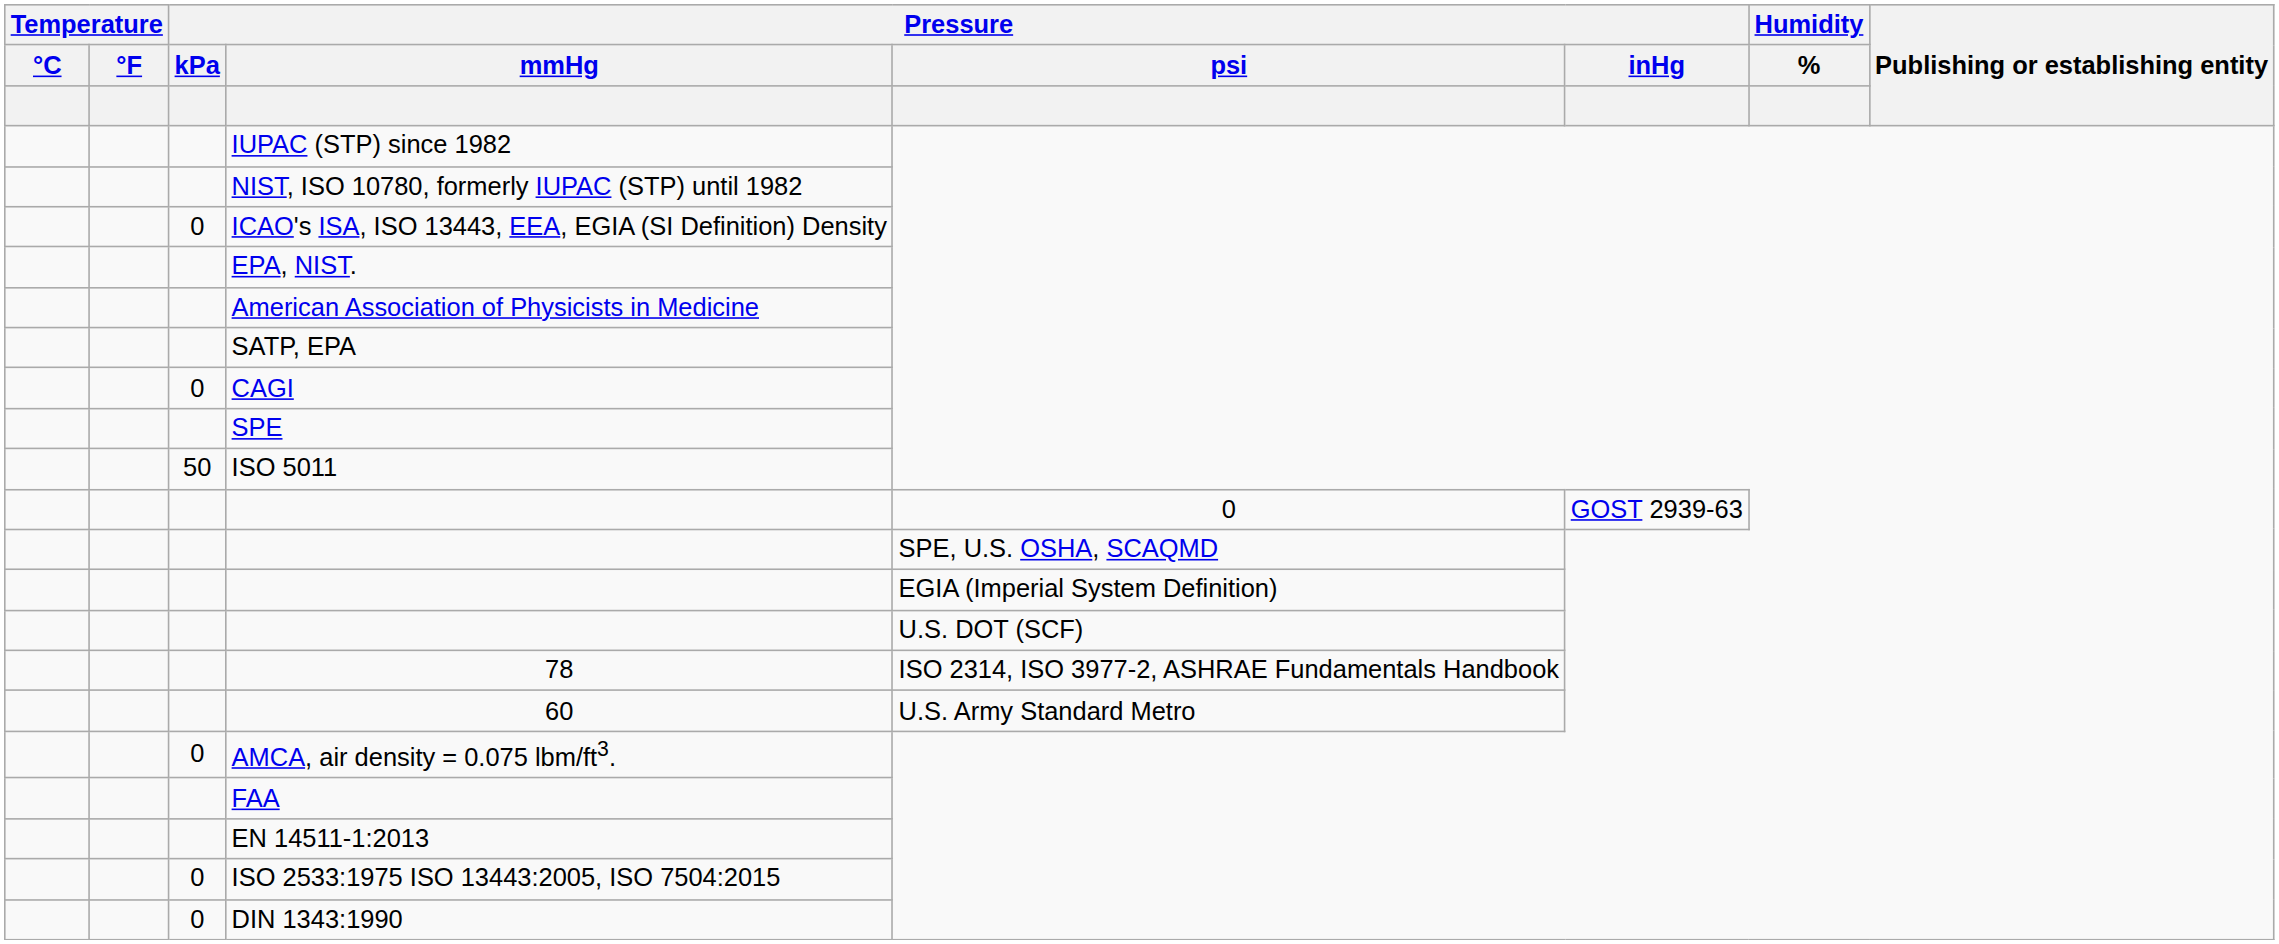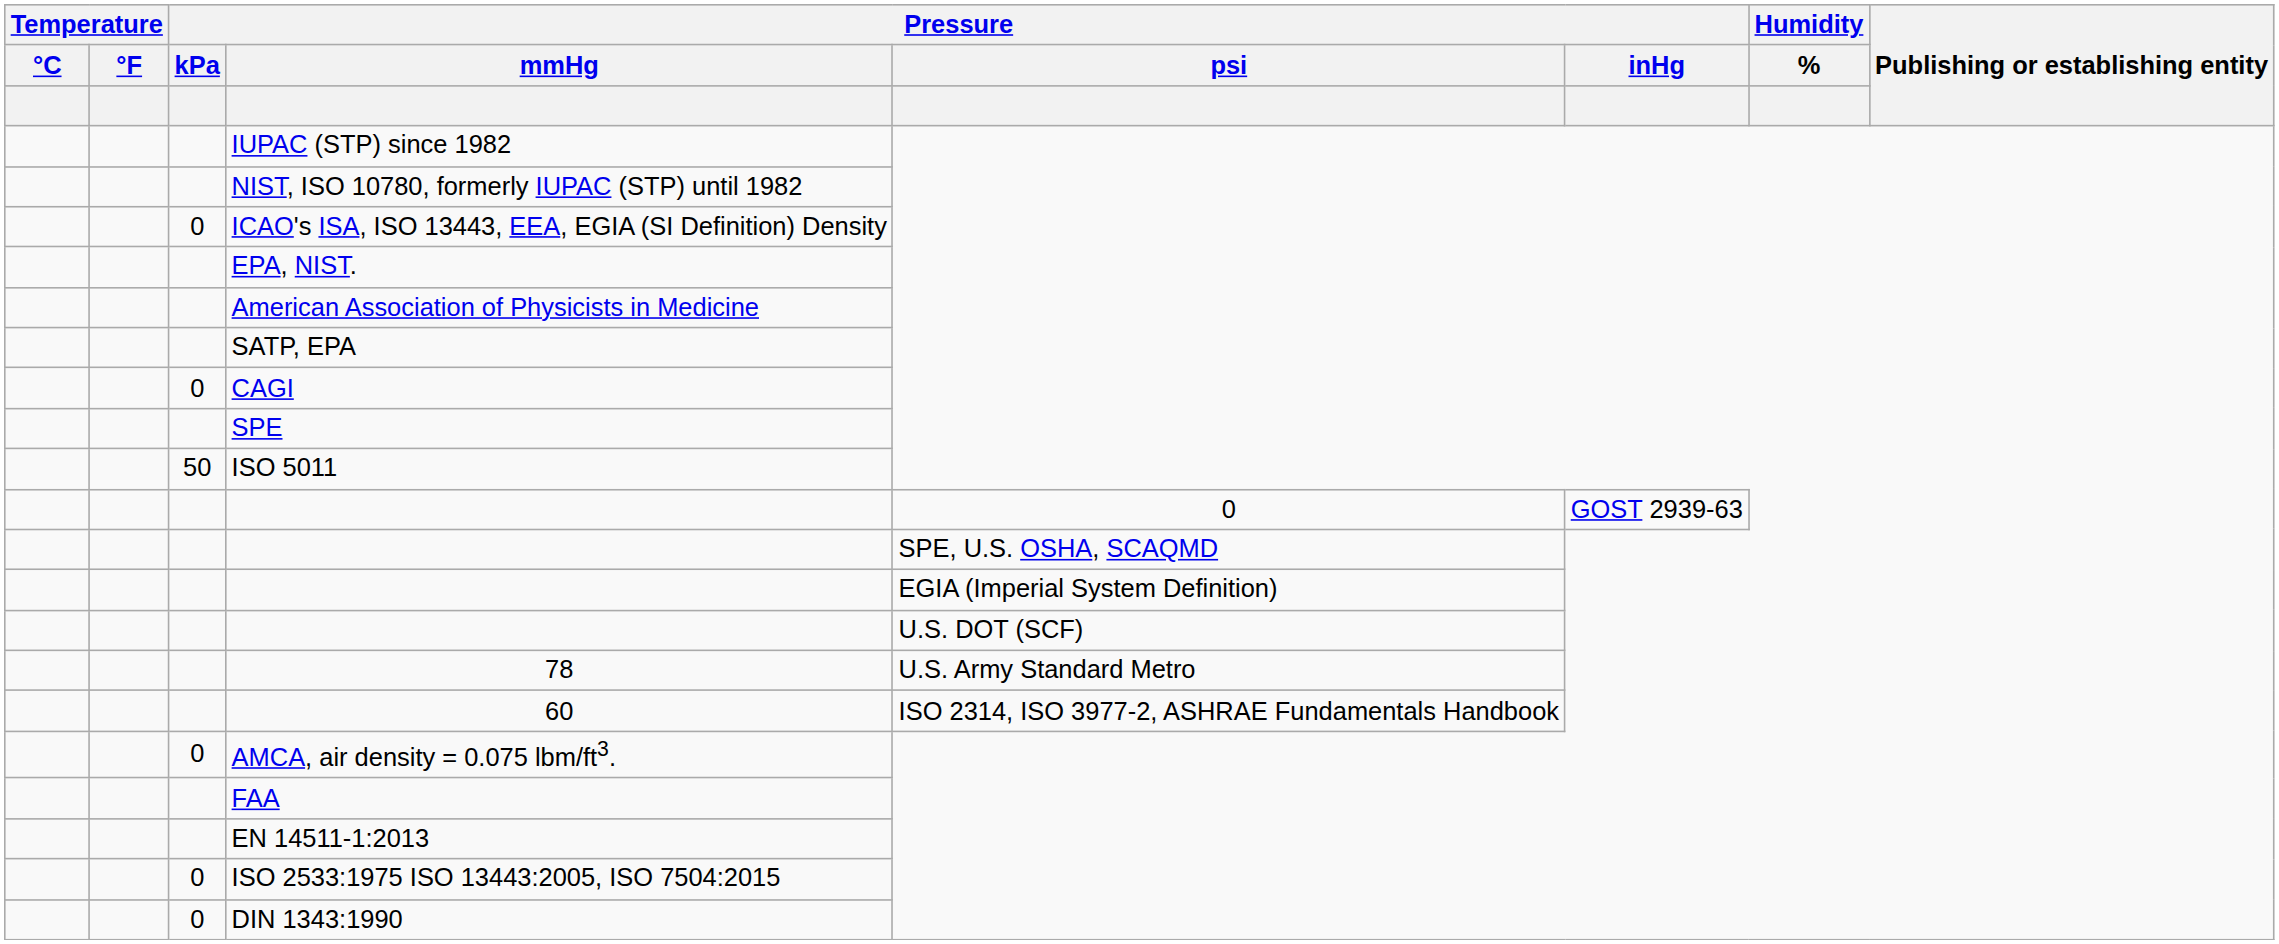78 | Pressure / psi: ISO 2314, ISO 3977-2, ASHRAE Fundamentals Handbook -> U.S. Army Standard Metro
60 | Pressure / psi: U.S. Army Standard Metro -> ISO 2314, ISO 3977-2, ASHRAE Fundamentals Handbook
